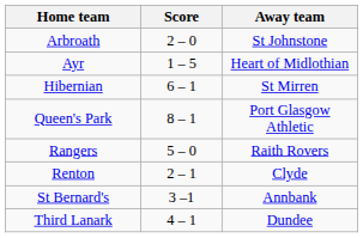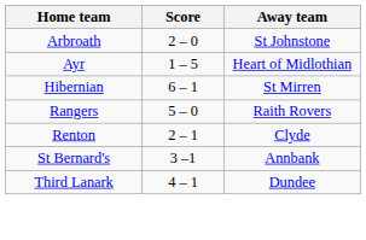- row: Queen's Park | 8 – 1 | Port Glasgow Athletic
